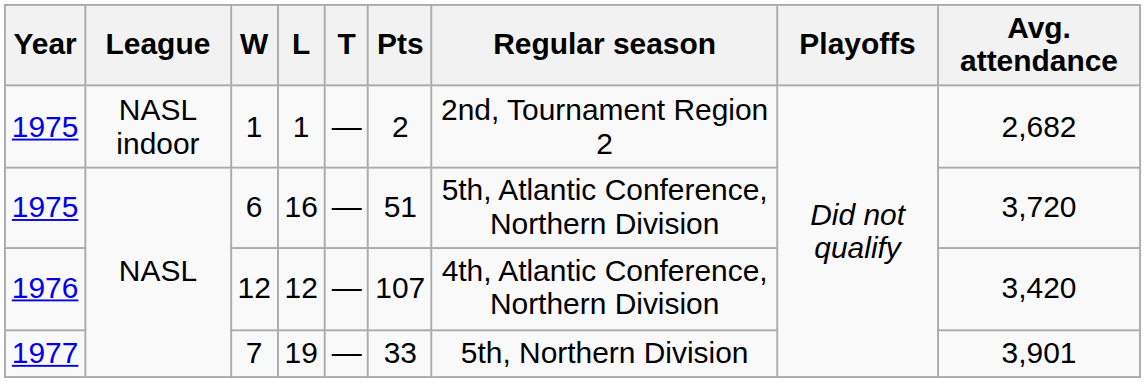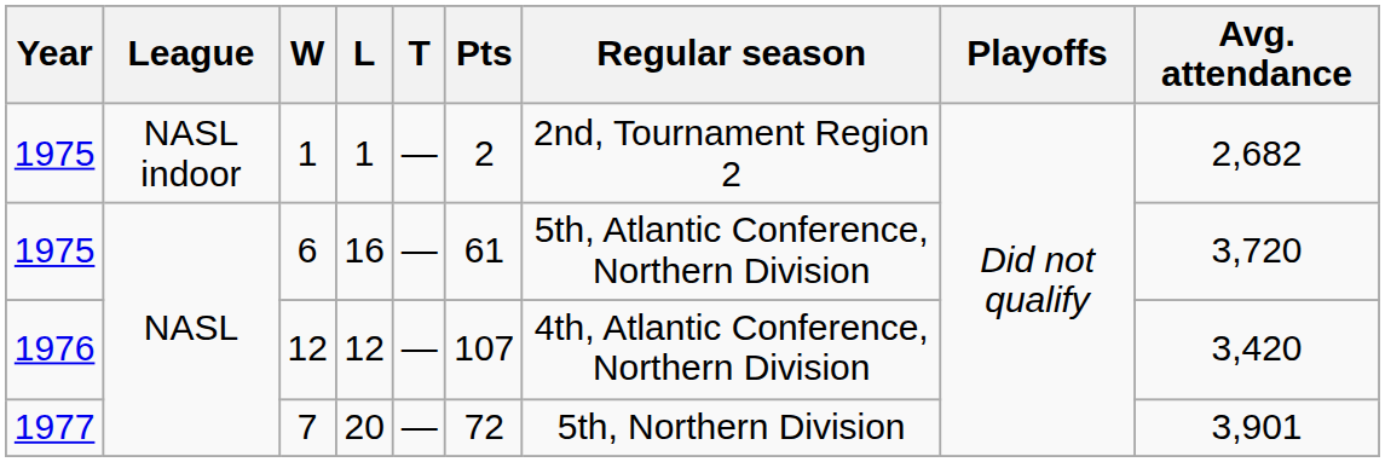6 | Pts: 51 -> 61
7 | L: 19 -> 20
7 | Pts: 33 -> 72
